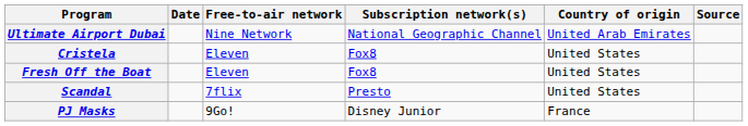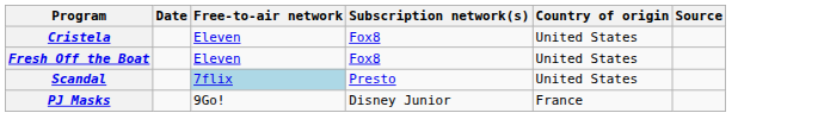- row: Ultimate Airport Dubai | Nine Network | National Geographic Channel | United Arab Emirates
Scandal | Free-to-air network: no background -> lightblue background
